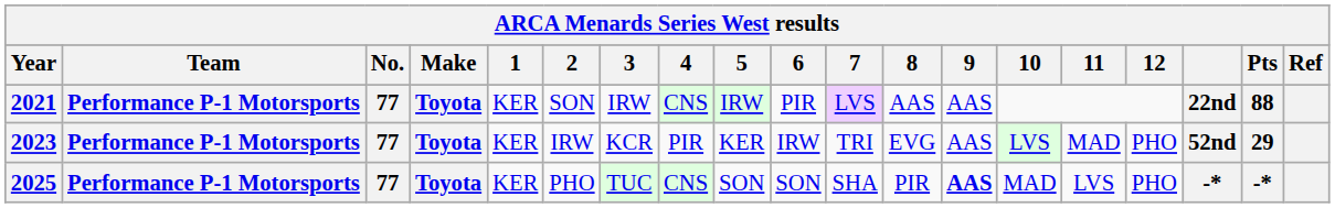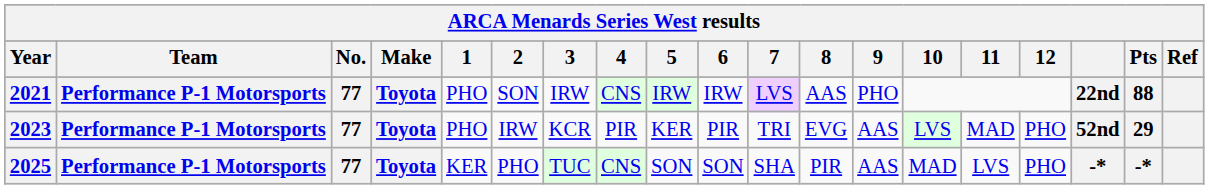2021 | 1: KER -> PHO
2021 | 6: PIR -> IRW
2021 | 9: AAS -> PHO
2023 | 1: KER -> PHO
2023 | 6: IRW -> PIR
2025 | 9: bold -> normal
